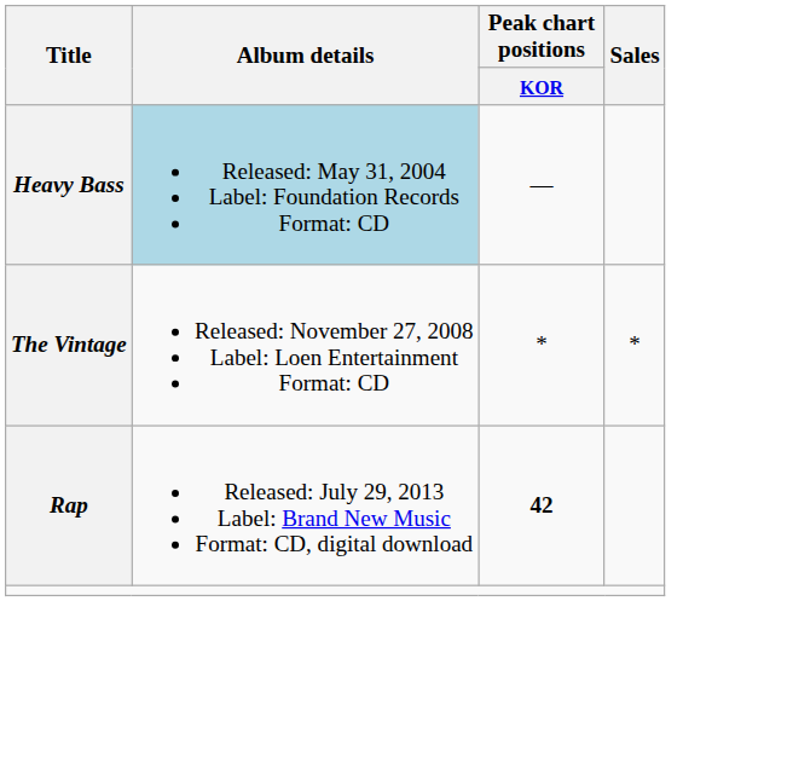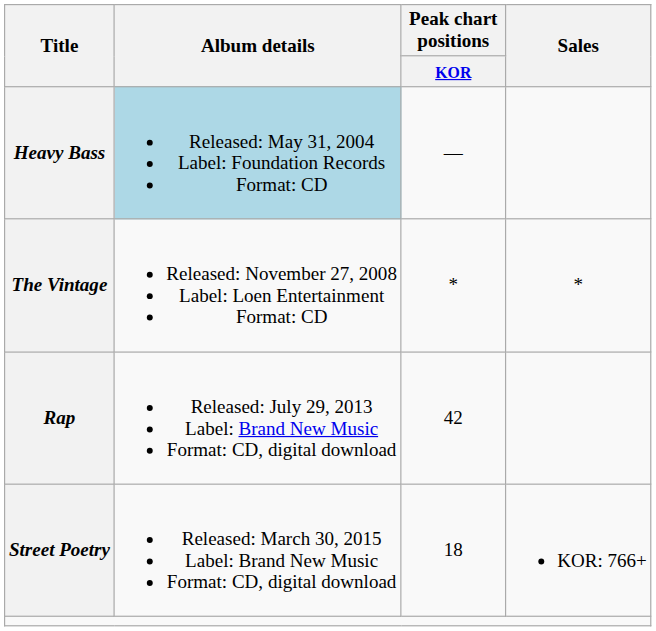Rap | Peak chart positions / KOR: bold -> normal
+ row: Street Poetry | Released: March 30, 2015 Label: Brand New Music Format: CD, digital download | 18 | KOR: 766+
